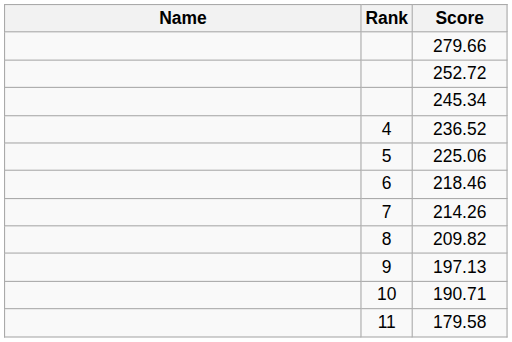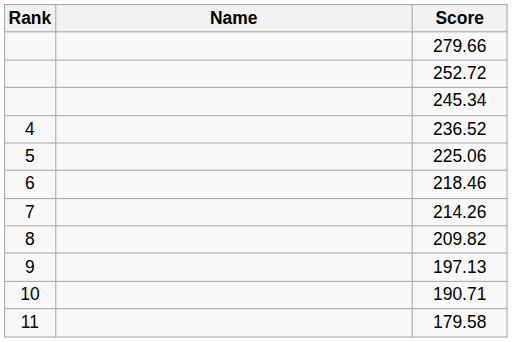columns swapped: Rank <-> Name
